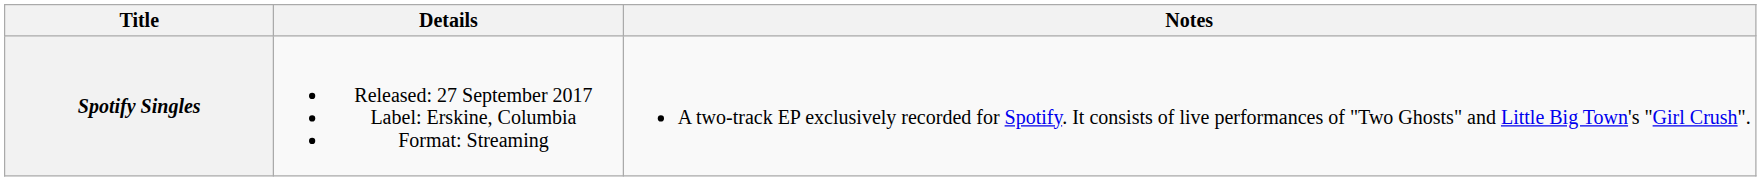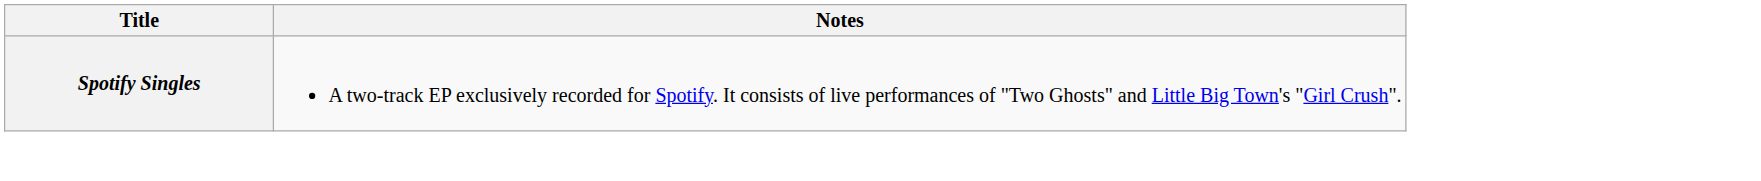- column: Details | Released: 27 September 2017 Label: Erskine, Columbia Format: Streaming
